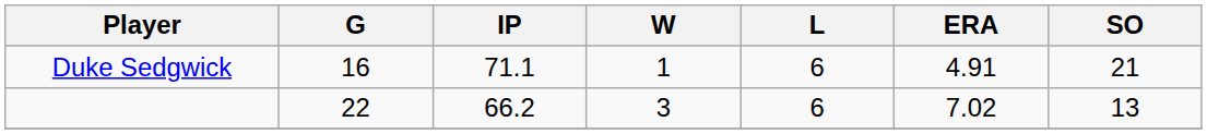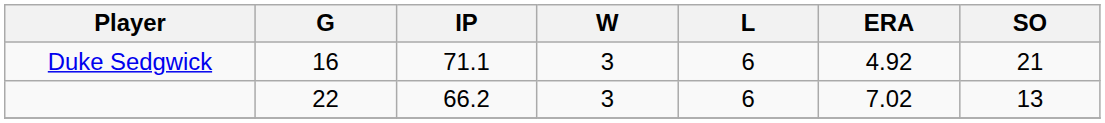Duke Sedgwick | W: 1 -> 3
Duke Sedgwick | ERA: 4.91 -> 4.92
